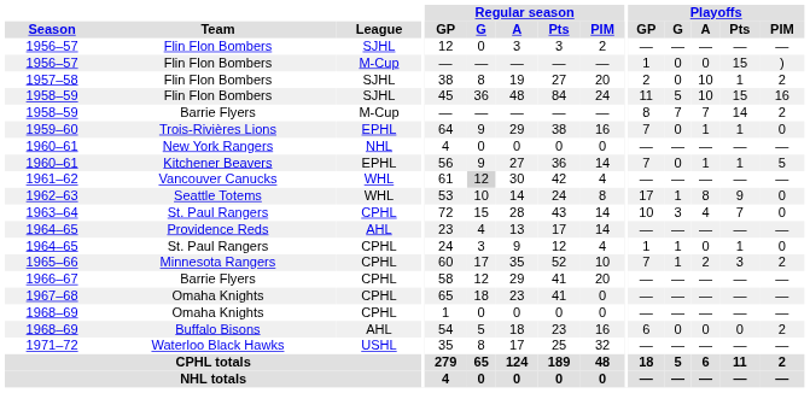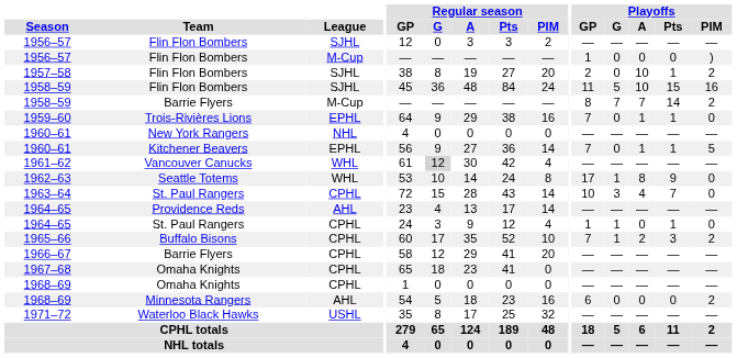1956–57 / M-Cup | Playoffs / Pts: 15 -> 0
1965–66 | Team: Minnesota Rangers -> Buffalo Bisons
1968–69 / AHL | Team: Buffalo Bisons -> Minnesota Rangers
